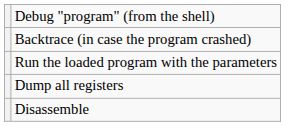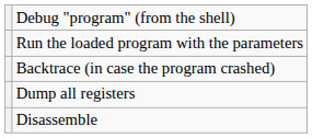rows swapped: Run the loaded program with the parameters <-> Backtrace (in case the program crashed)
